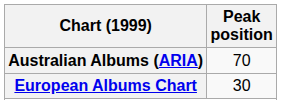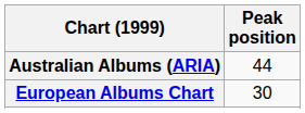Australian Albums (ARIA) | Peak position: 70 -> 44
